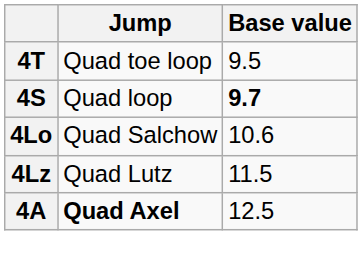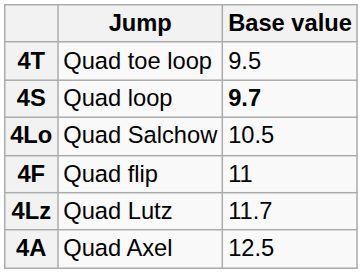4Lo | Base value: 10.6 -> 10.5
+ row: 4F | Quad flip | 11
4Lz | Base value: 11.5 -> 11.7
4A | Jump: bold -> normal
